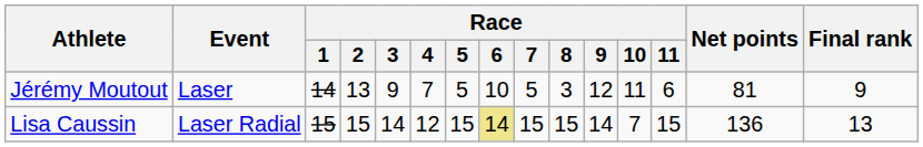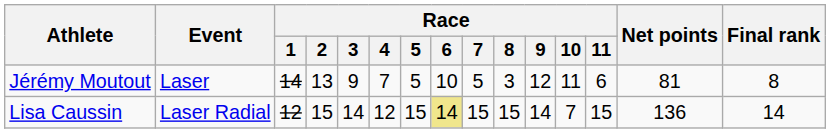Jérémy Moutout | Final rank: 9 -> 8
Lisa Caussin | Race / 1: 15 -> 12
Lisa Caussin | Final rank: 13 -> 14
